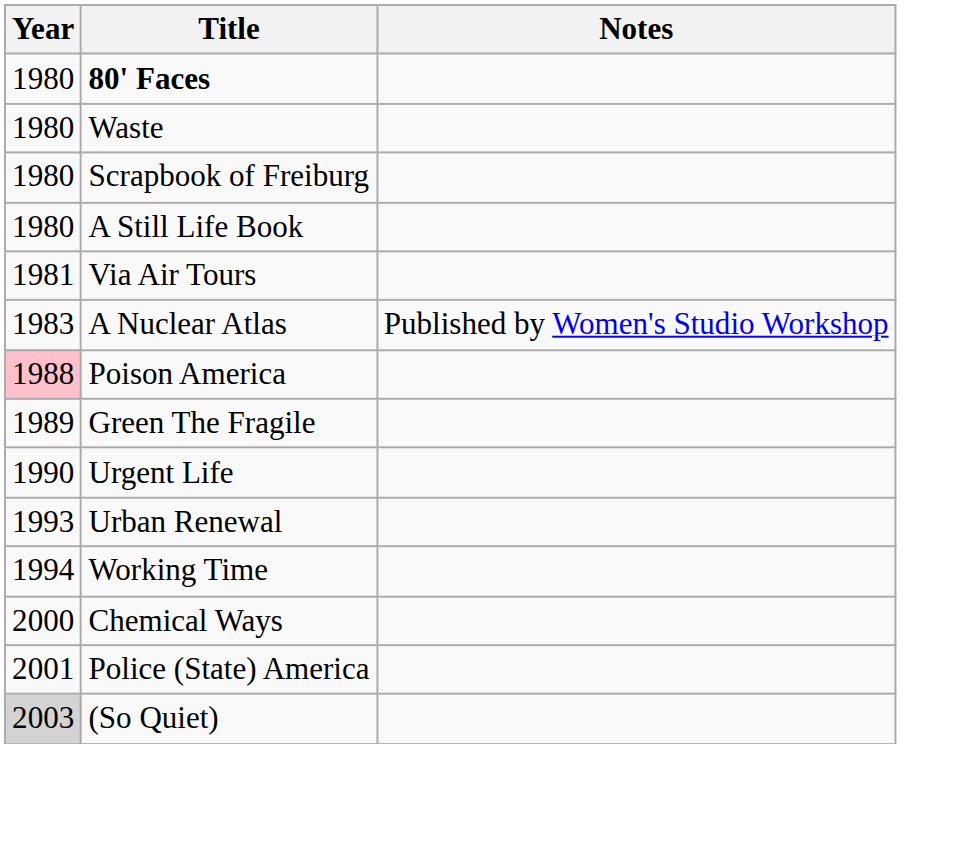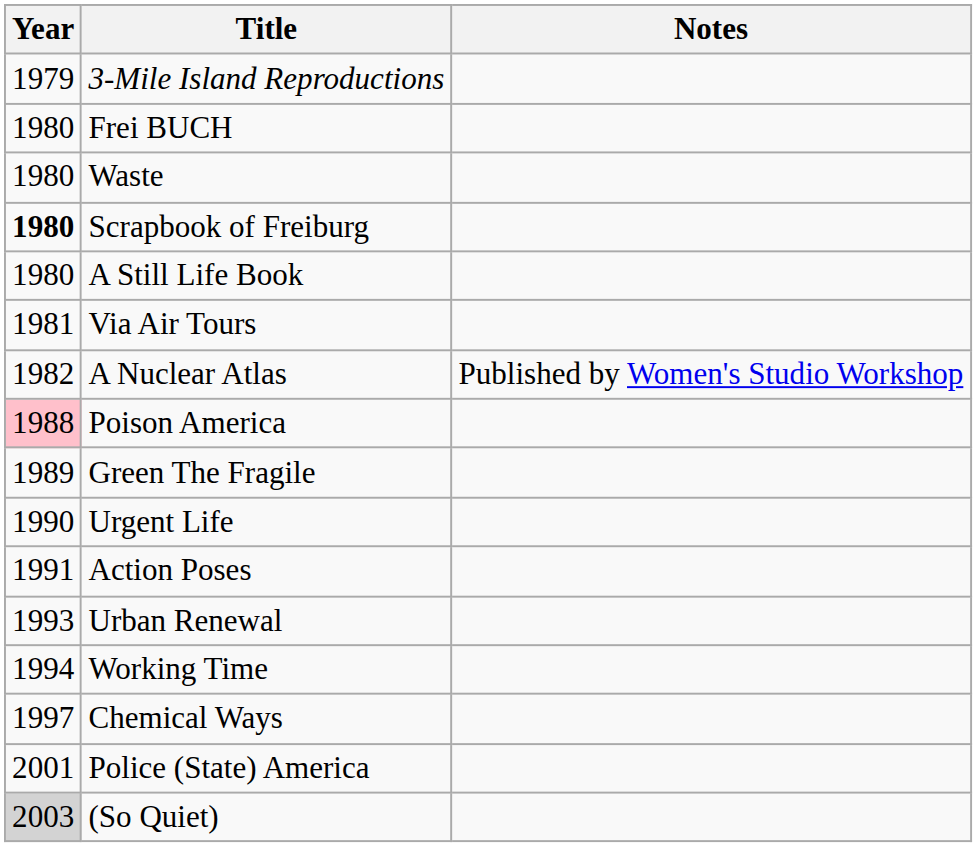+ row: 1979 | 3-Mile Island Reproductions
- row: 1980 | 80' Faces
+ row: 1980 | Frei BUCH
Scrapbook of Freiburg | Year: normal -> bold
A Nuclear Atlas | Year: 1983 -> 1982
+ row: 1991 | Action Poses
Chemical Ways | Year: 2000 -> 1997
